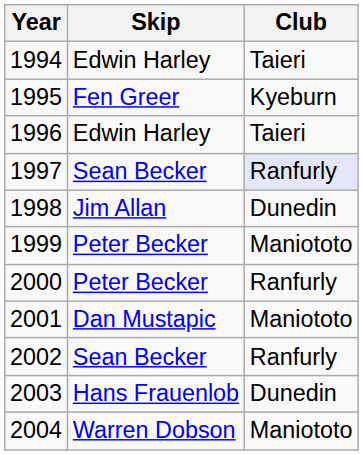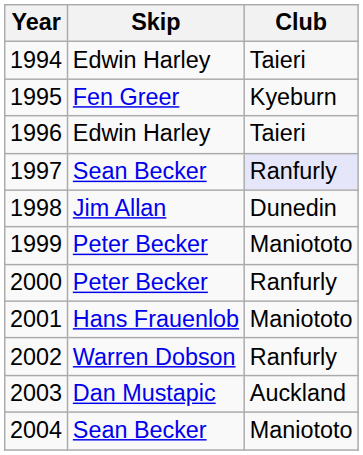2001 | Skip: Dan Mustapic -> Hans Frauenlob
2002 | Skip: Sean Becker -> Warren Dobson
2003 | Skip: Hans Frauenlob -> Dan Mustapic
2003 | Club: Dunedin -> Auckland
2004 | Skip: Warren Dobson -> Sean Becker
